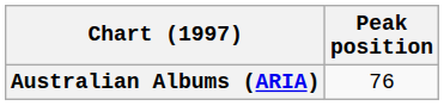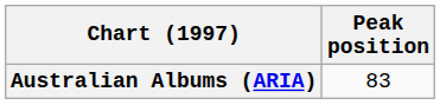Australian Albums (ARIA) | Peak position: 76 -> 83
